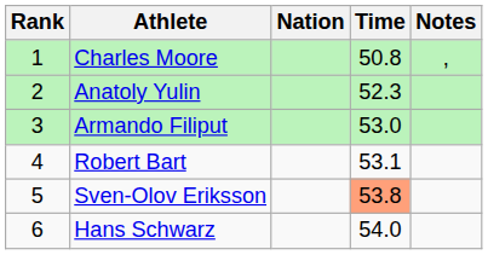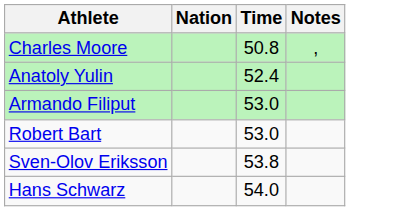- column: Rank | 1 | 2 | 3 | 4 | 5 | 6
Anatoly Yulin | Time: 52.3 -> 52.4
Robert Bart | Time: 53.1 -> 53.0
Sven-Olov Eriksson | Time: lightsalmon background -> no background
